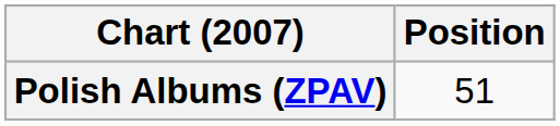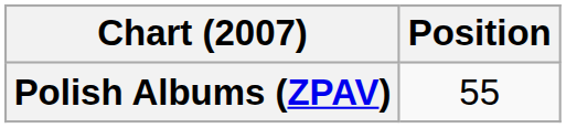Polish Albums (ZPAV) | Position: 51 -> 55
